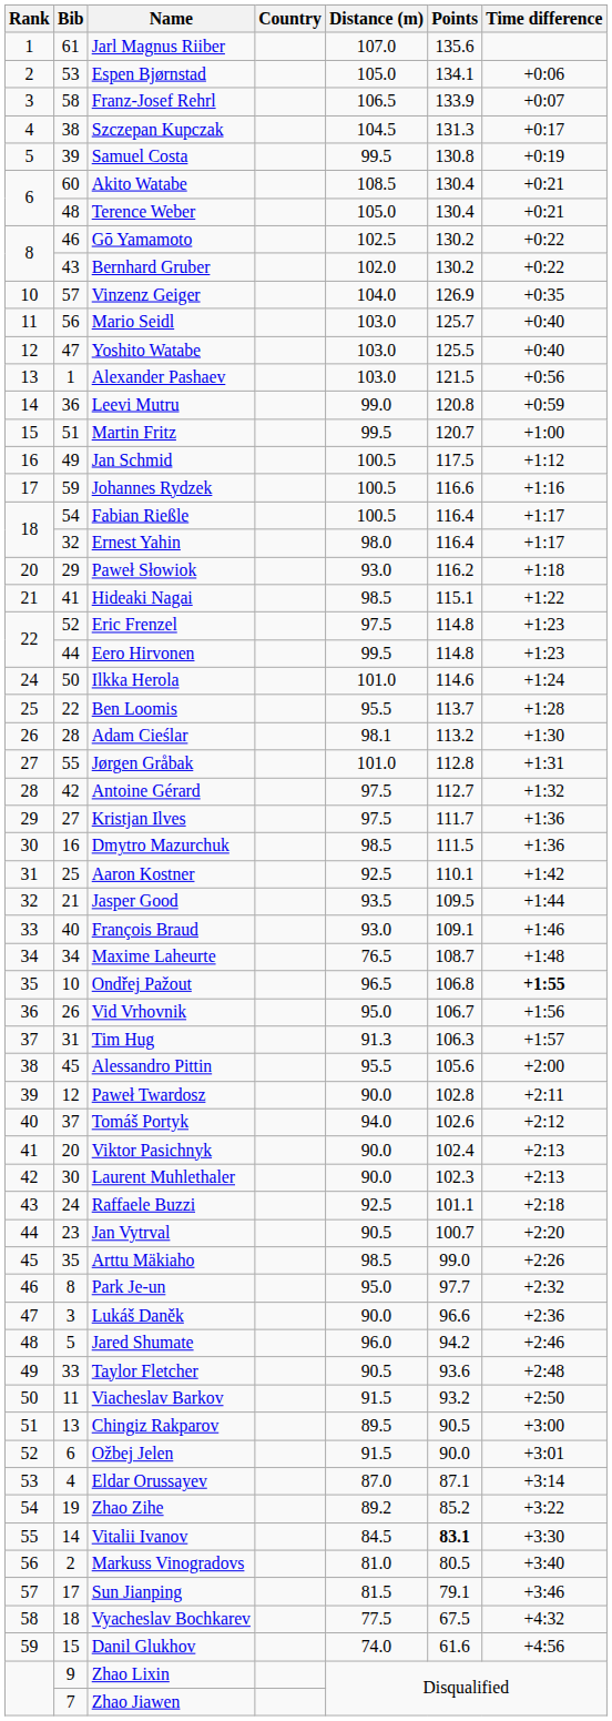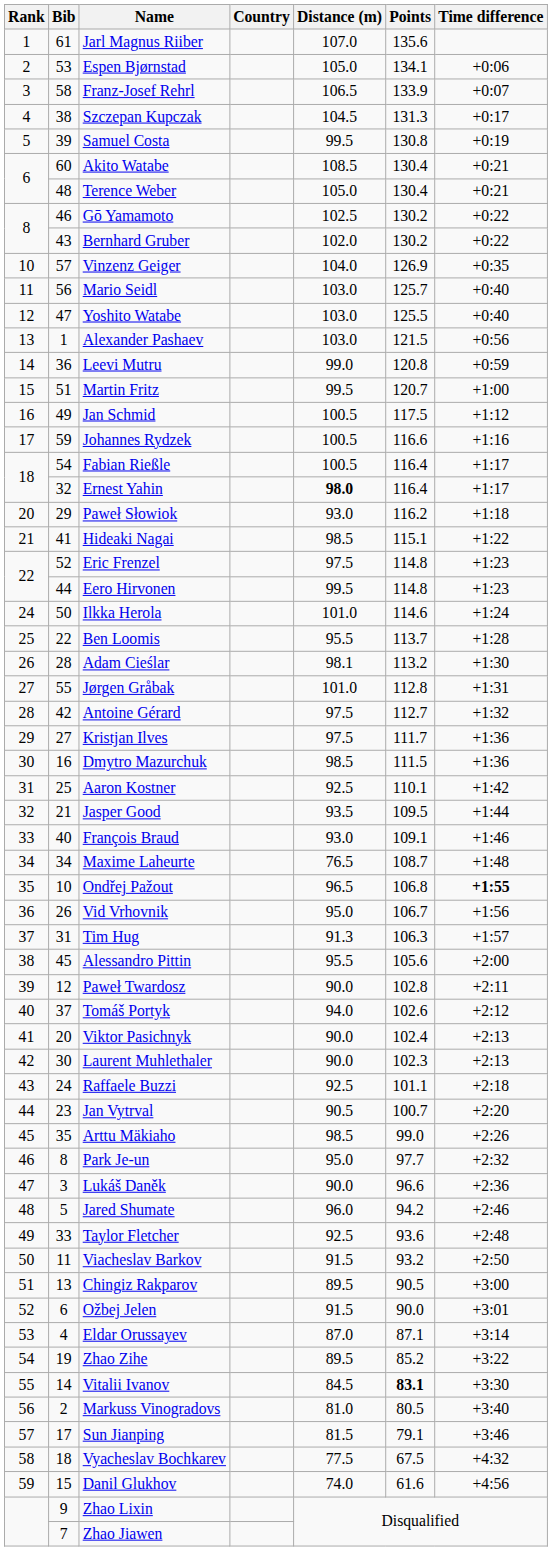Ernest Yahin | Distance (m): normal -> bold
Taylor Fletcher | Distance (m): 90.5 -> 92.5
Zhao Zihe | Distance (m): 89.2 -> 89.5
